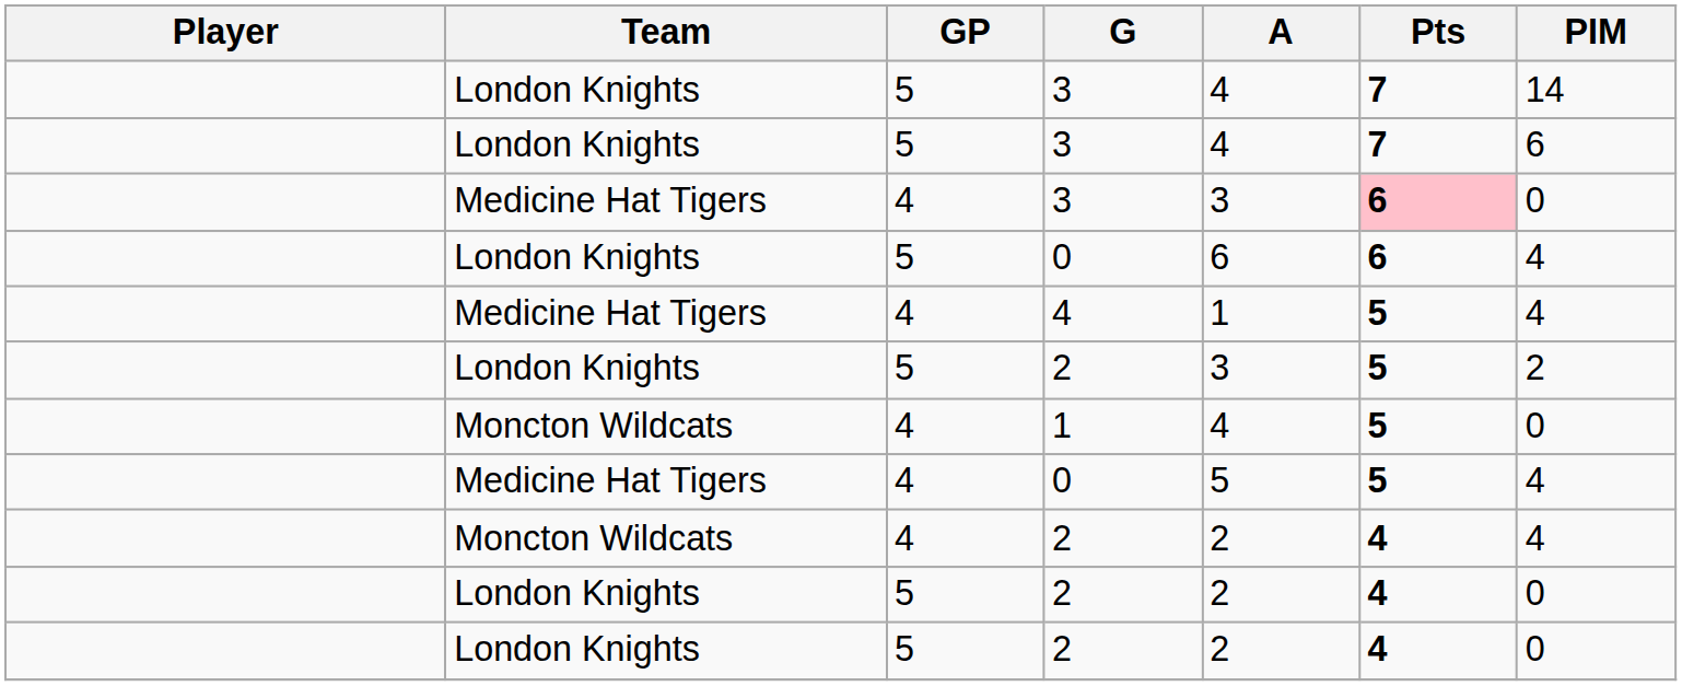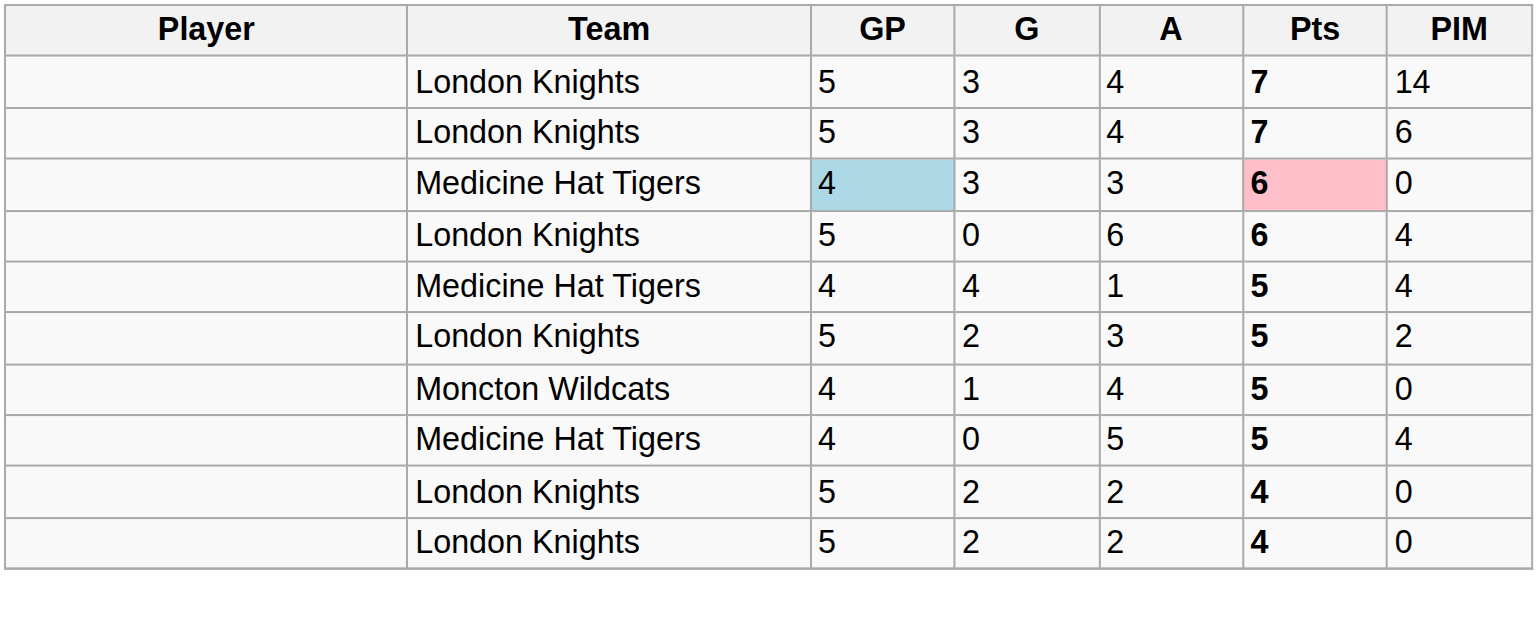Medicine Hat Tigers / 3 | GP: no background -> lightblue background
- row: Moncton Wildcats | 4 | 2 | 2 | 4 | 4
